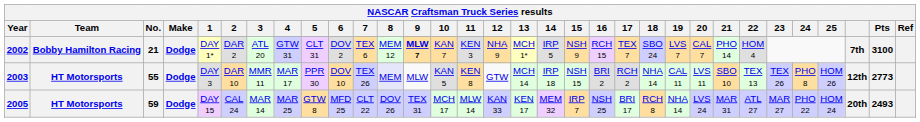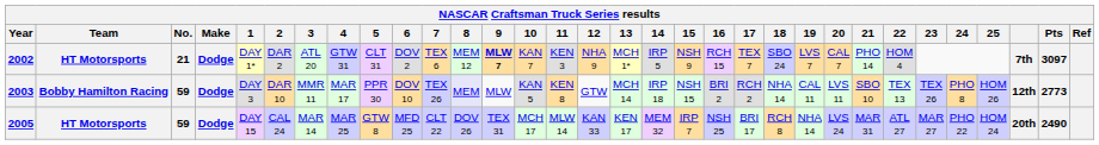2002 | Team: Bobby Hamilton Racing -> HT Motorsports
2002 | Pts: 3100 -> 3097
2003 | Team: HT Motorsports -> Bobby Hamilton Racing
2003 | No.: 55 -> 59
2005 | Pts: 2493 -> 2490
